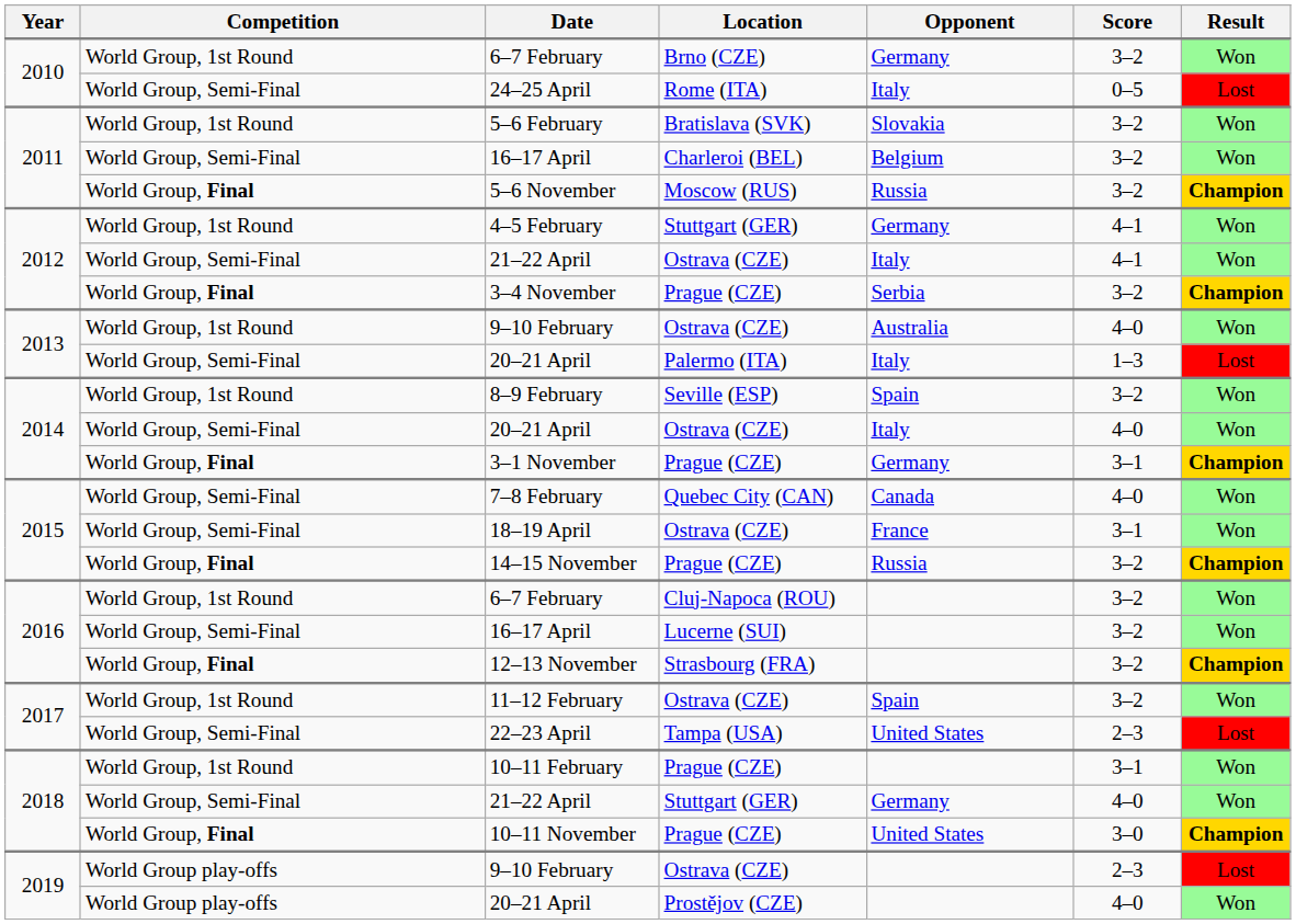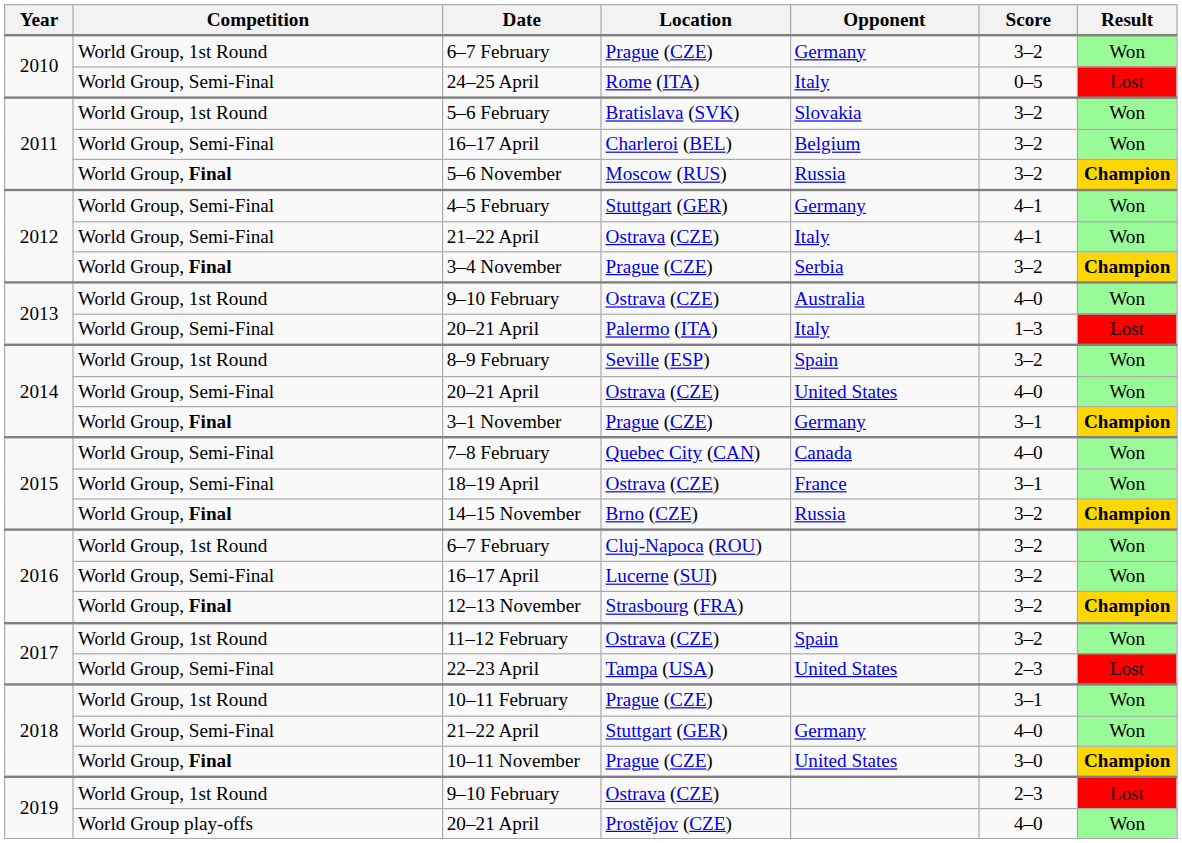2010 / 6–7 February | Location: Brno (CZE) -> Prague (CZE)
4–5 February | Competition: World Group, 1st Round -> World Group, Semi-Final
2014 / 20–21 April | Opponent: Italy -> United States
14–15 November | Location: Prague (CZE) -> Brno (CZE)
2019 / 9–10 February | Competition: World Group play-offs -> World Group, 1st Round
